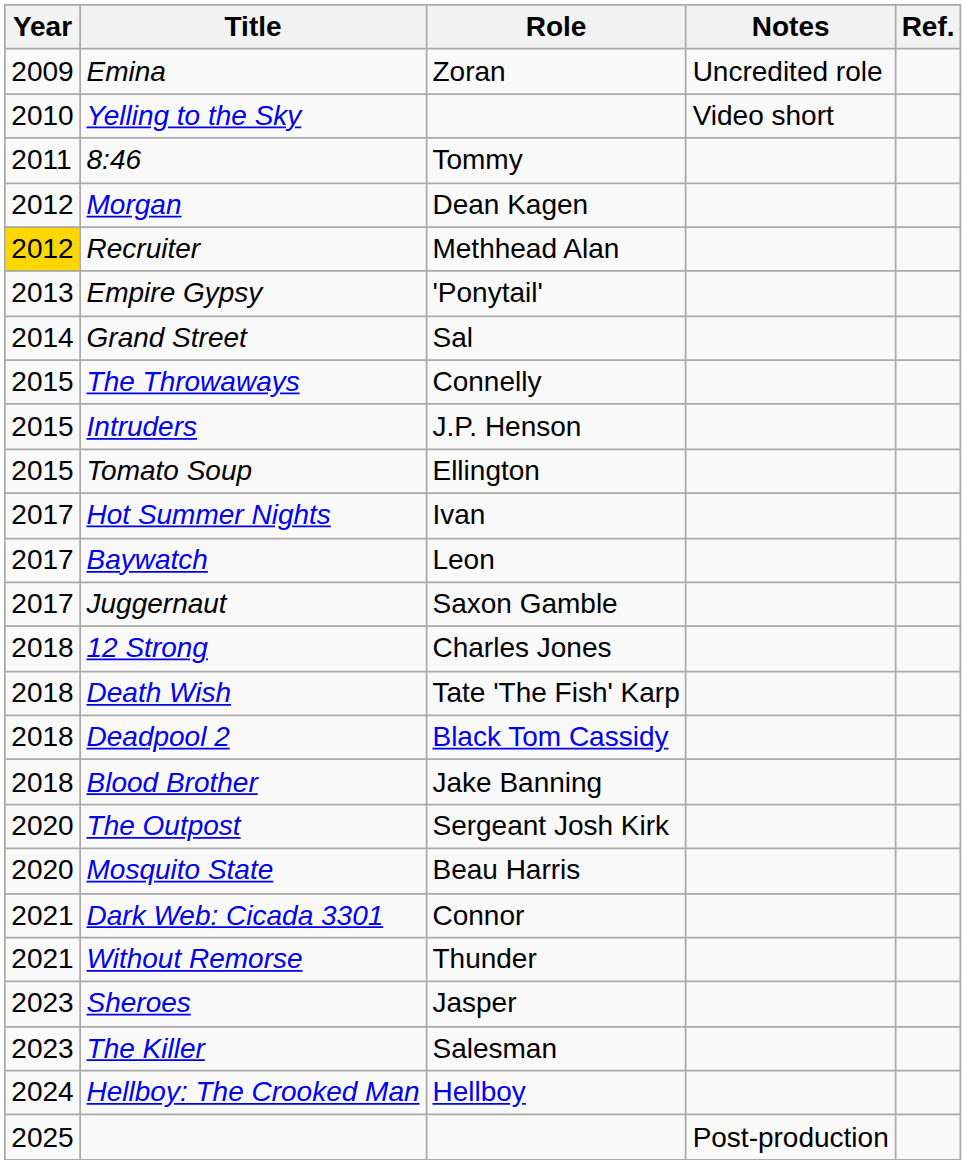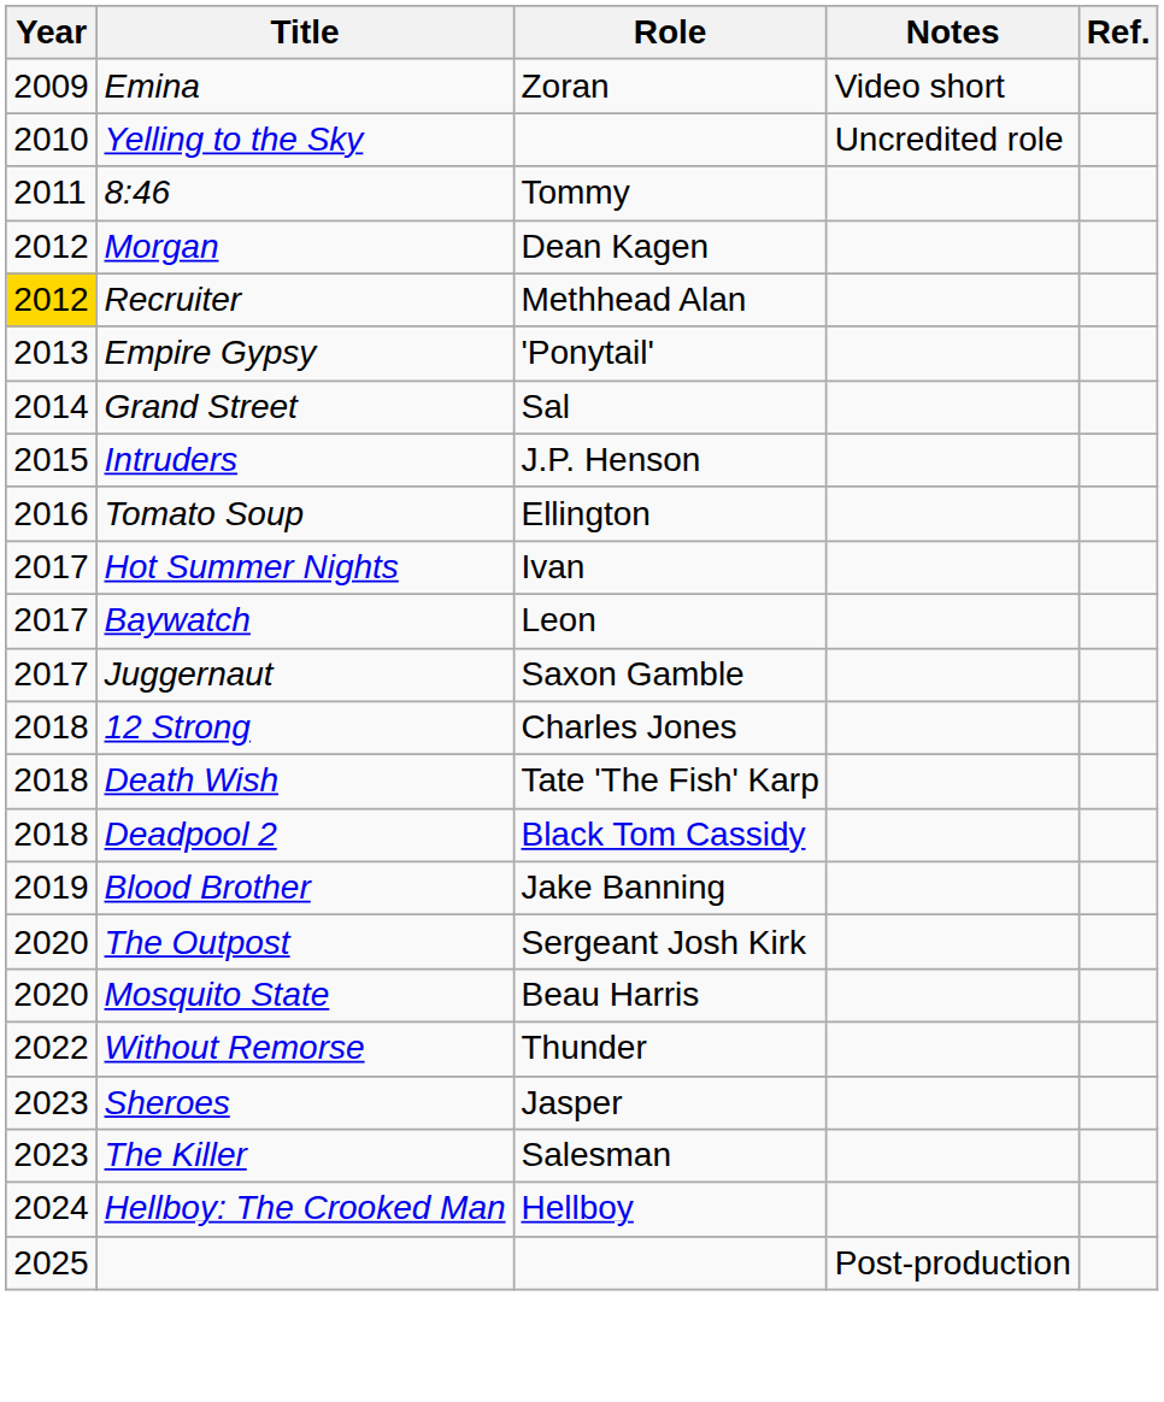Emina | Notes: Uncredited role -> Video short
Yelling to the Sky | Notes: Video short -> Uncredited role
- row: 2015 | The Throwaways | Connelly
Tomato Soup | Year: 2015 -> 2016
Blood Brother | Year: 2018 -> 2019
- row: 2021 | Dark Web: Cicada 3301 | Connor
Without Remorse | Year: 2021 -> 2022
